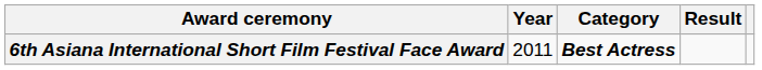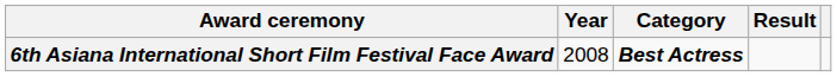6th Asiana International Short Film Festival Face Award | Year: 2011 -> 2008
